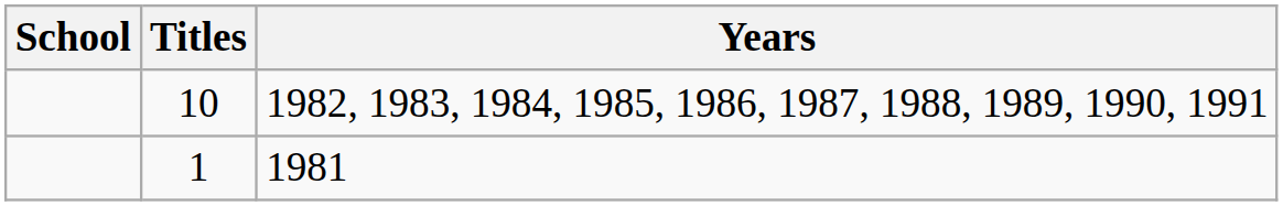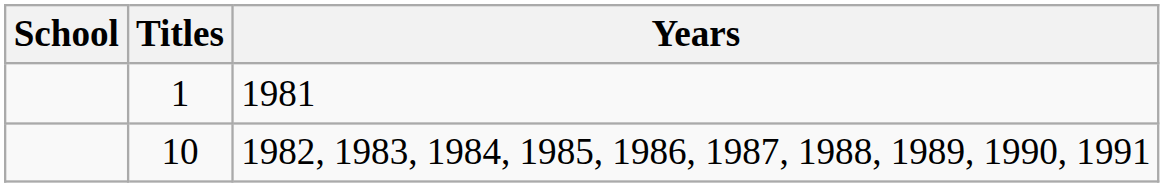rows swapped: 10 <-> 1
